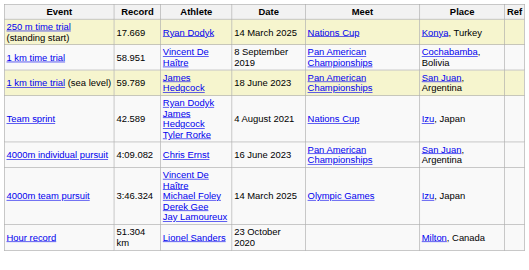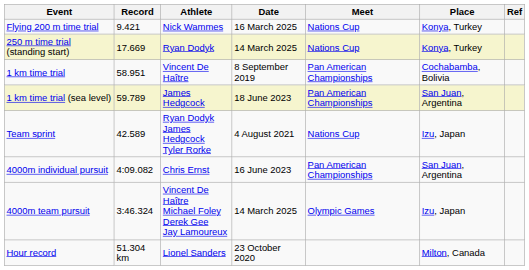+ row: Flying 200 m time trial | 9.421 | Nick Wammes | 16 March 2025 | Nations Cup | Konya, Turkey
